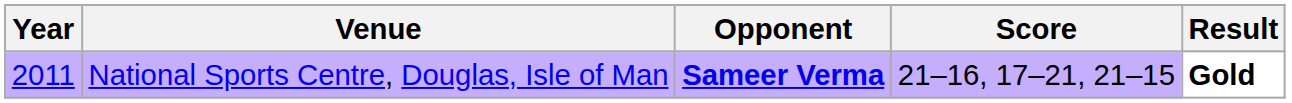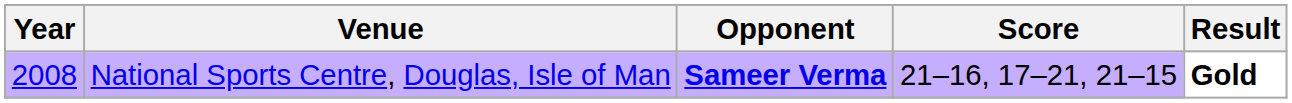National Sports Centre, Douglas, Isle of Man | Year: 2011 -> 2008
